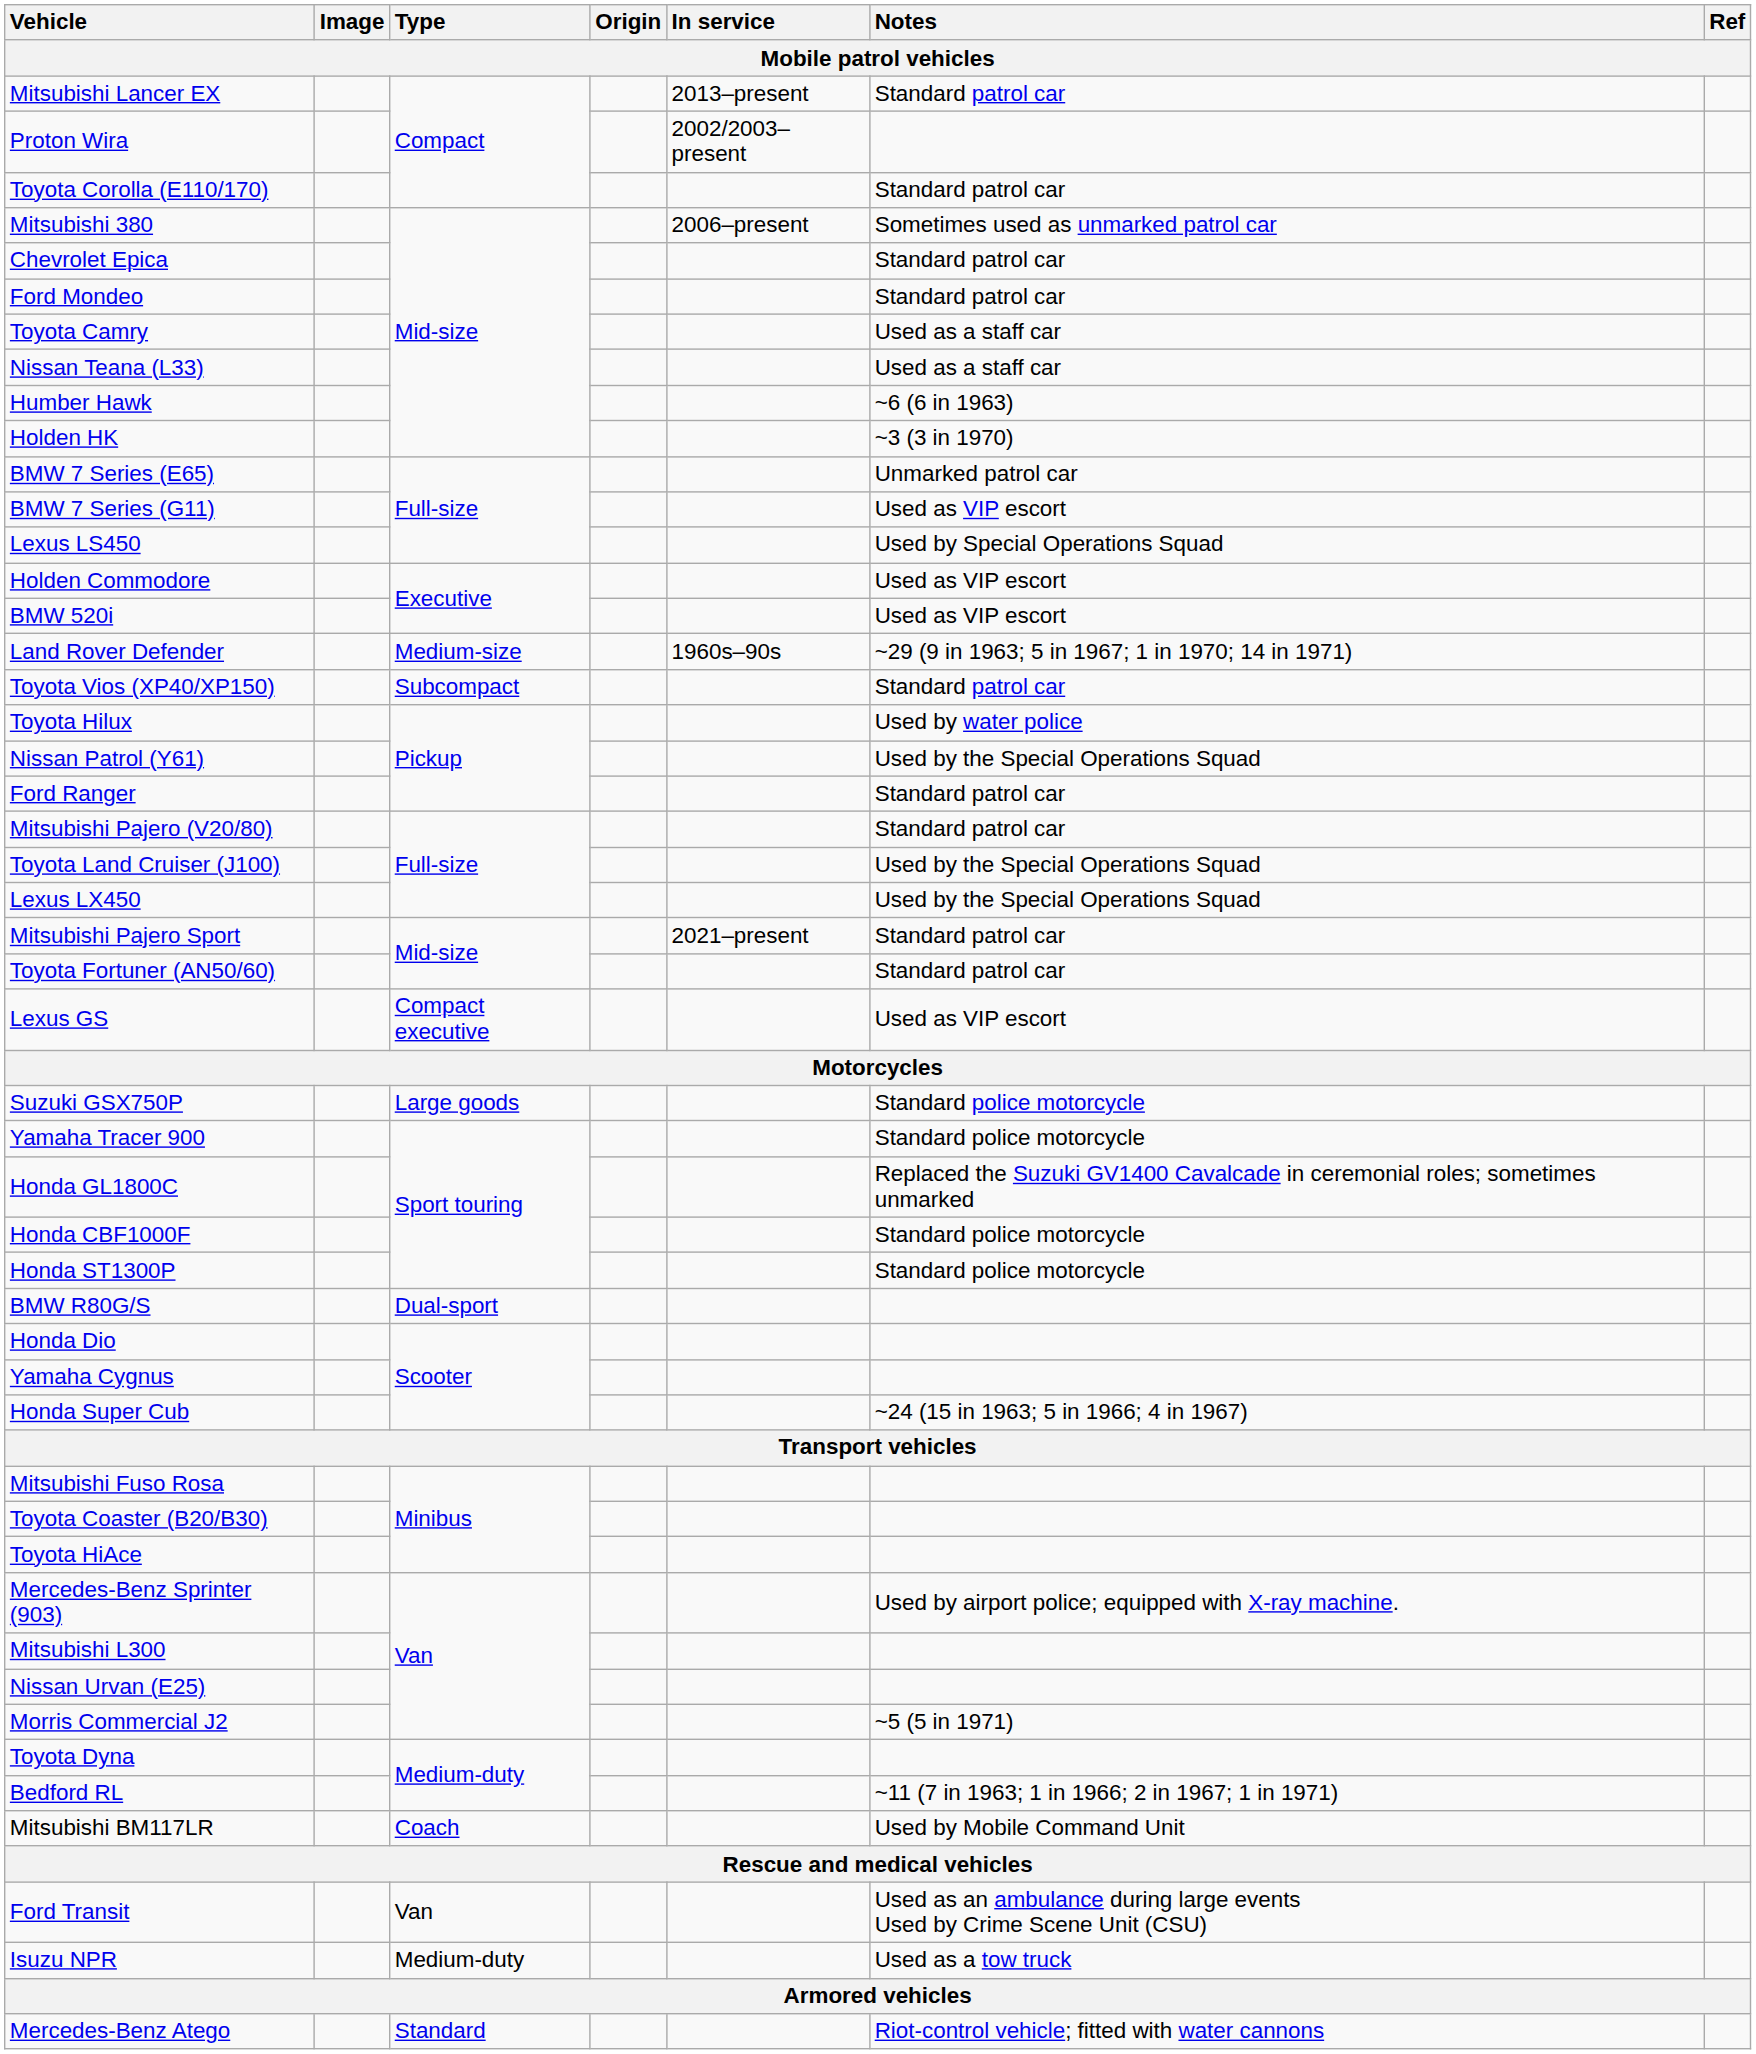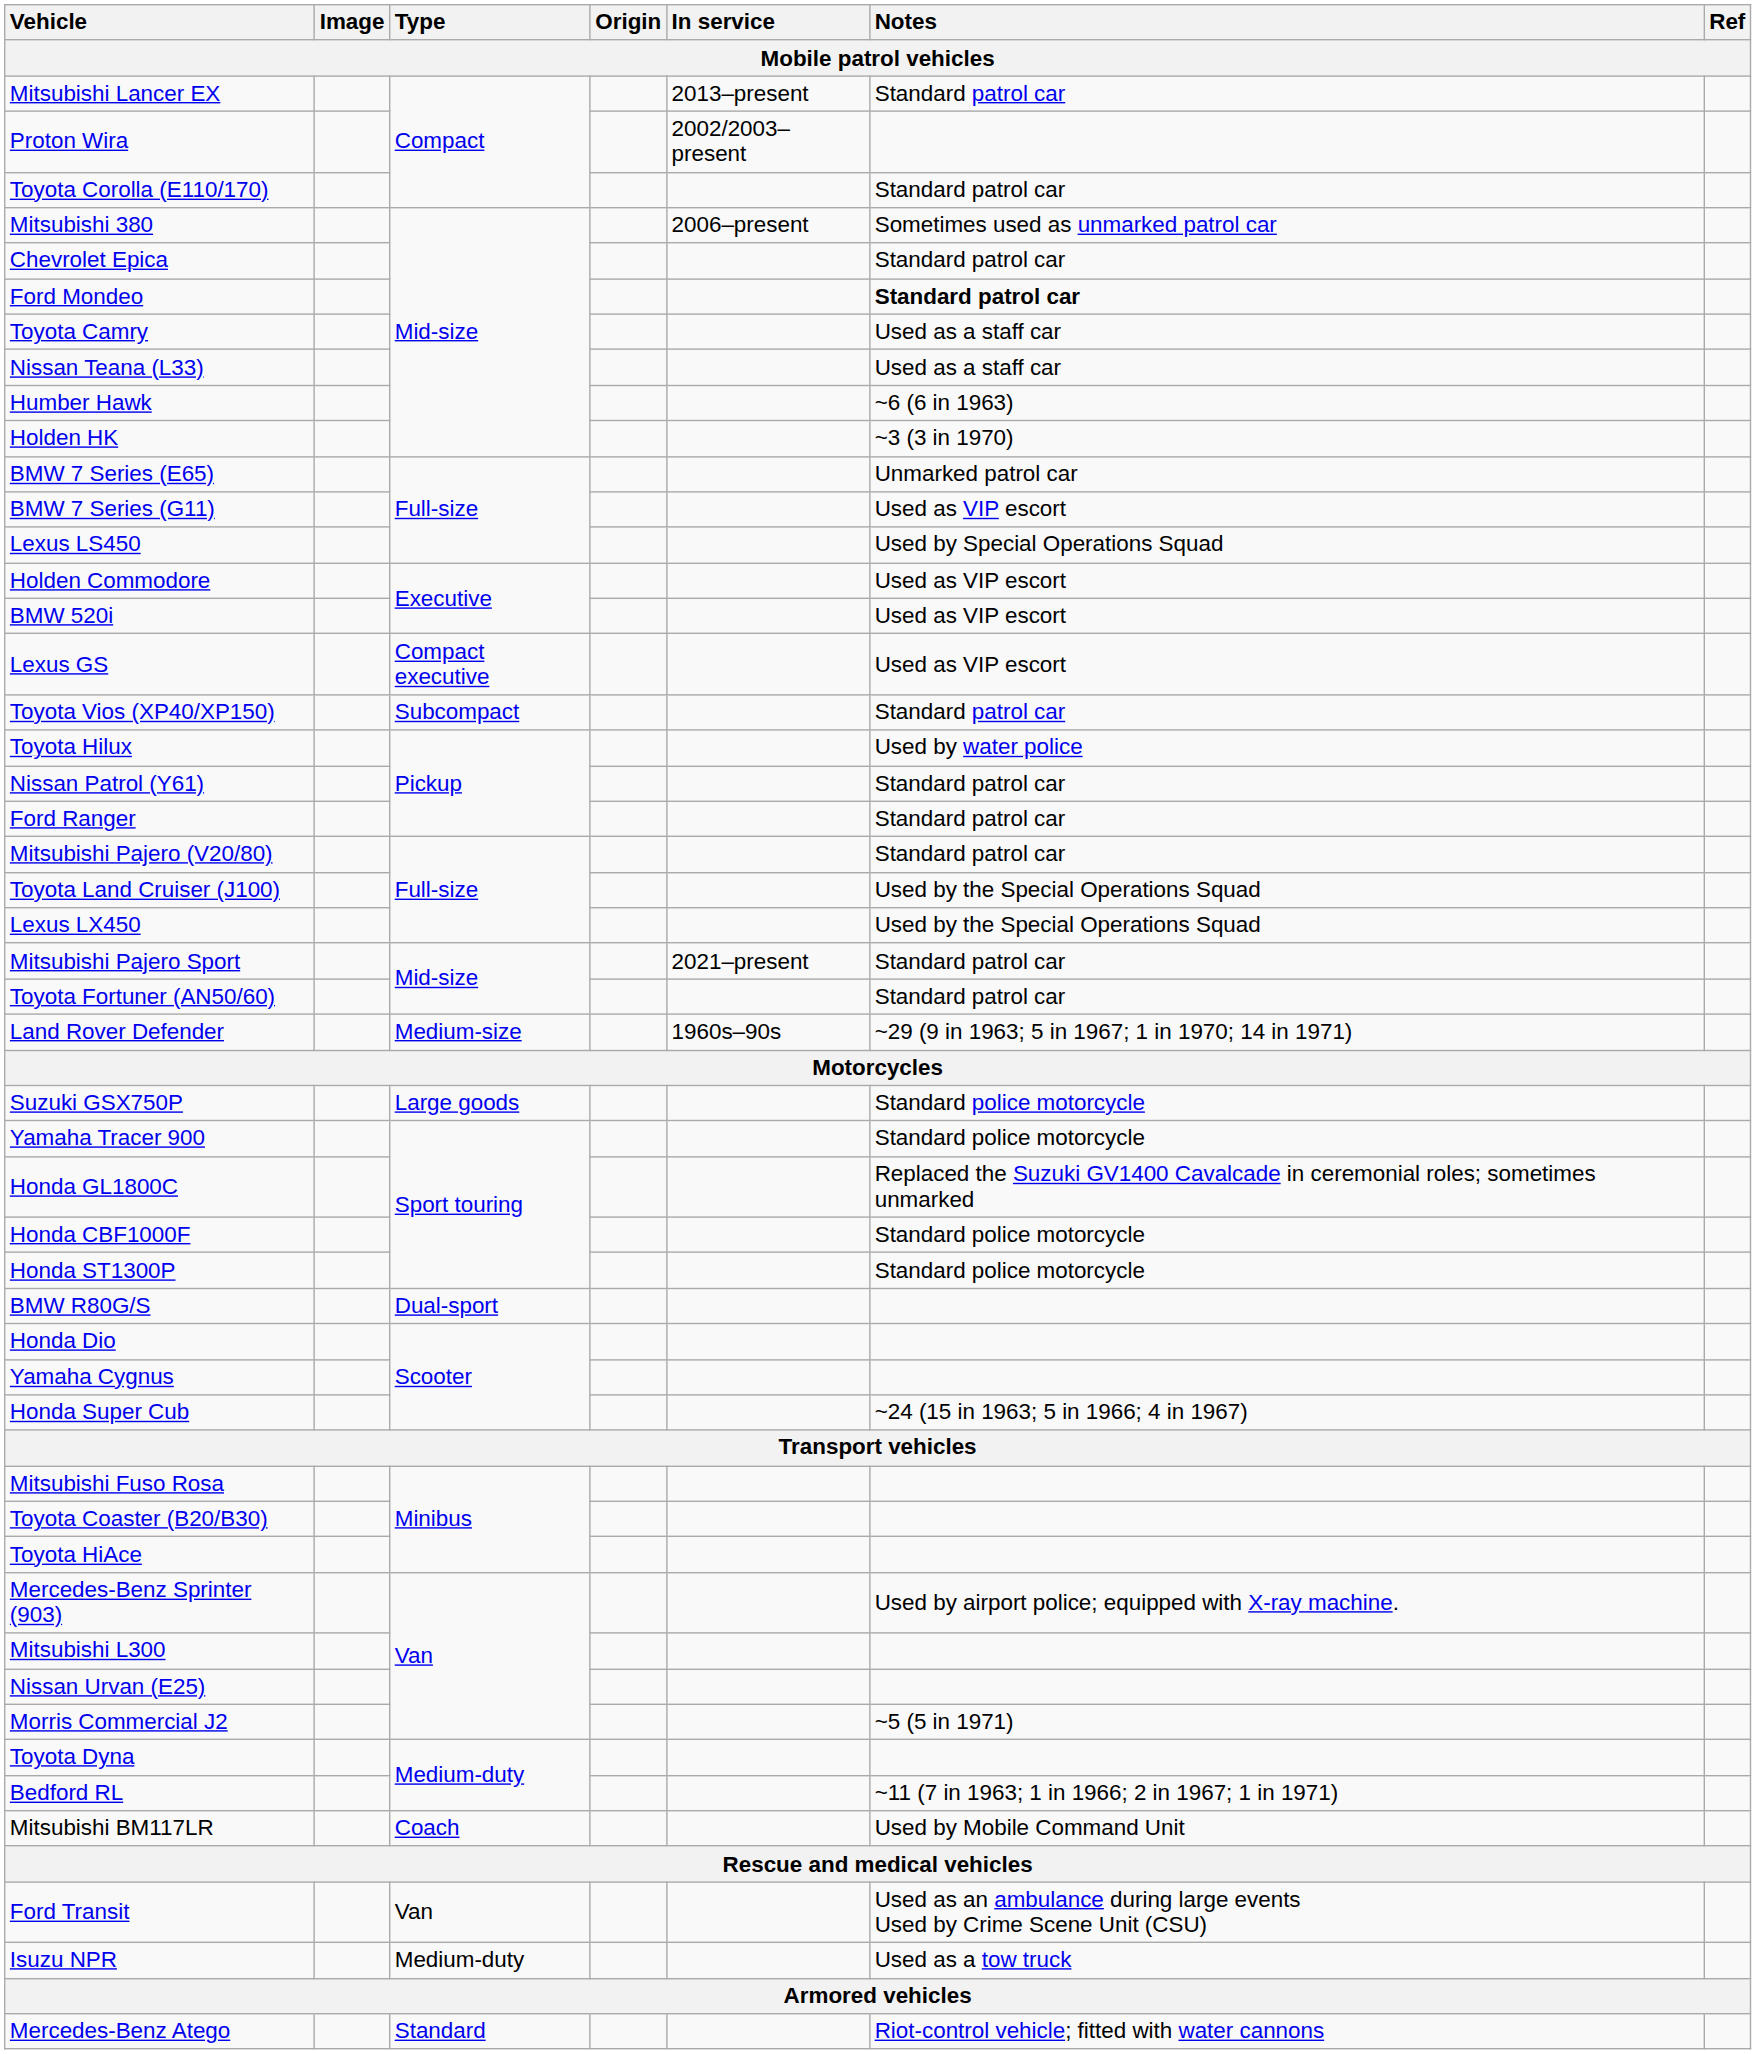Ford Mondeo | Notes: normal -> bold
rows swapped: Lexus GS <-> Land Rover Defender
Nissan Patrol (Y61) | Notes: Used by the Special Operations Squad -> Standard patrol car
